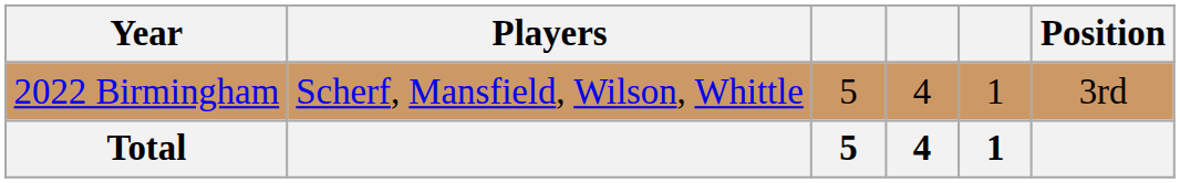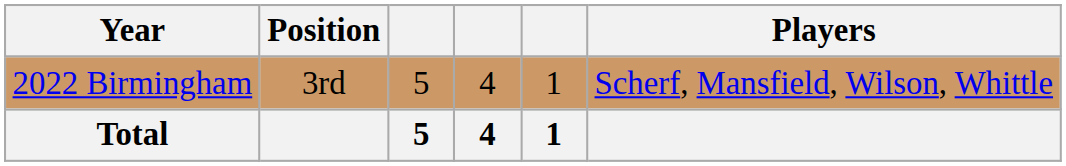columns swapped: Position <-> Players
